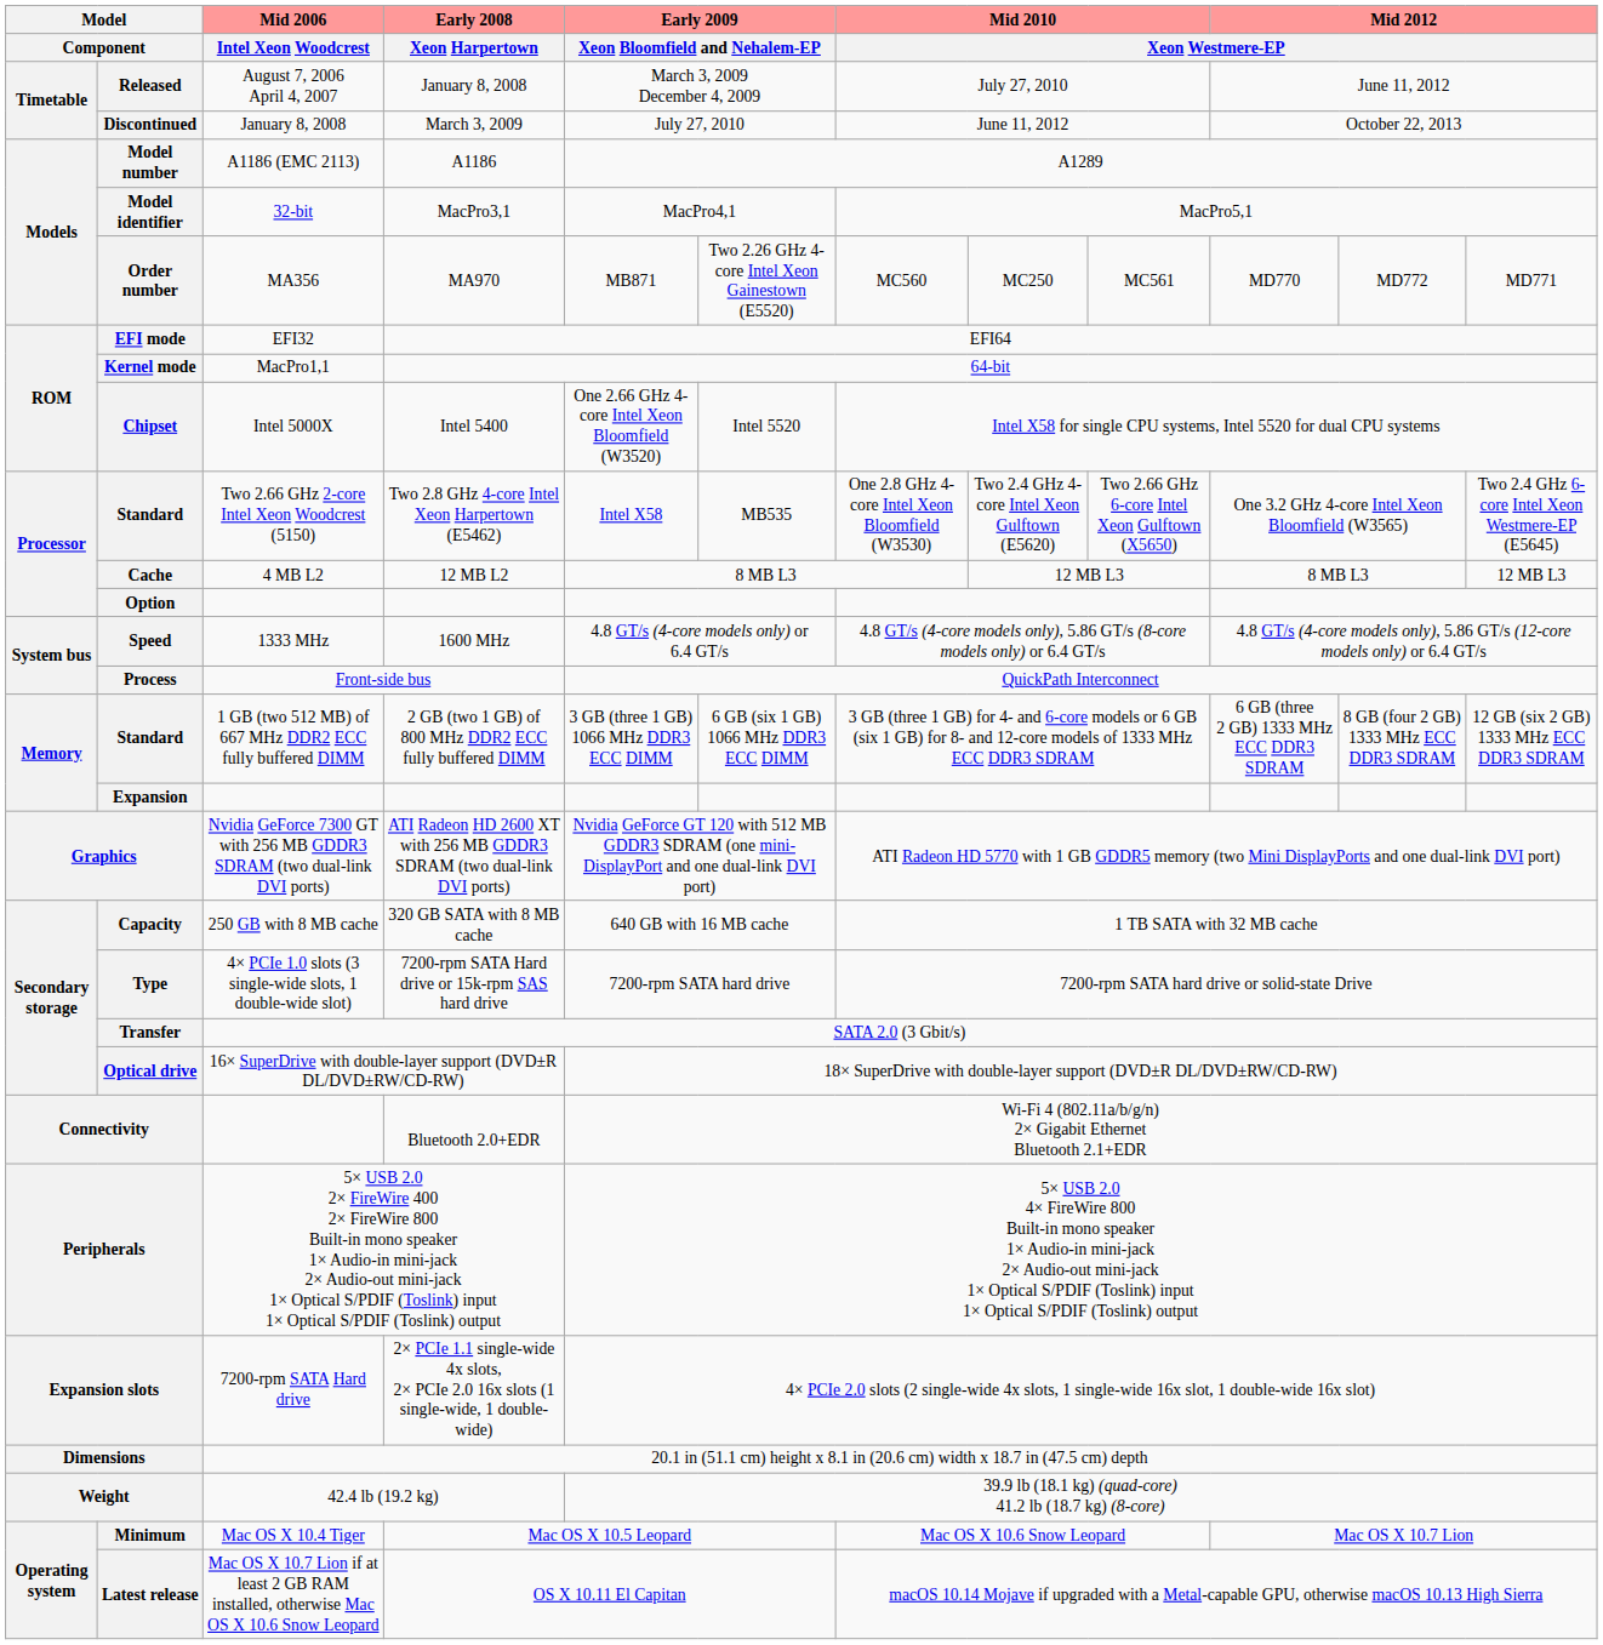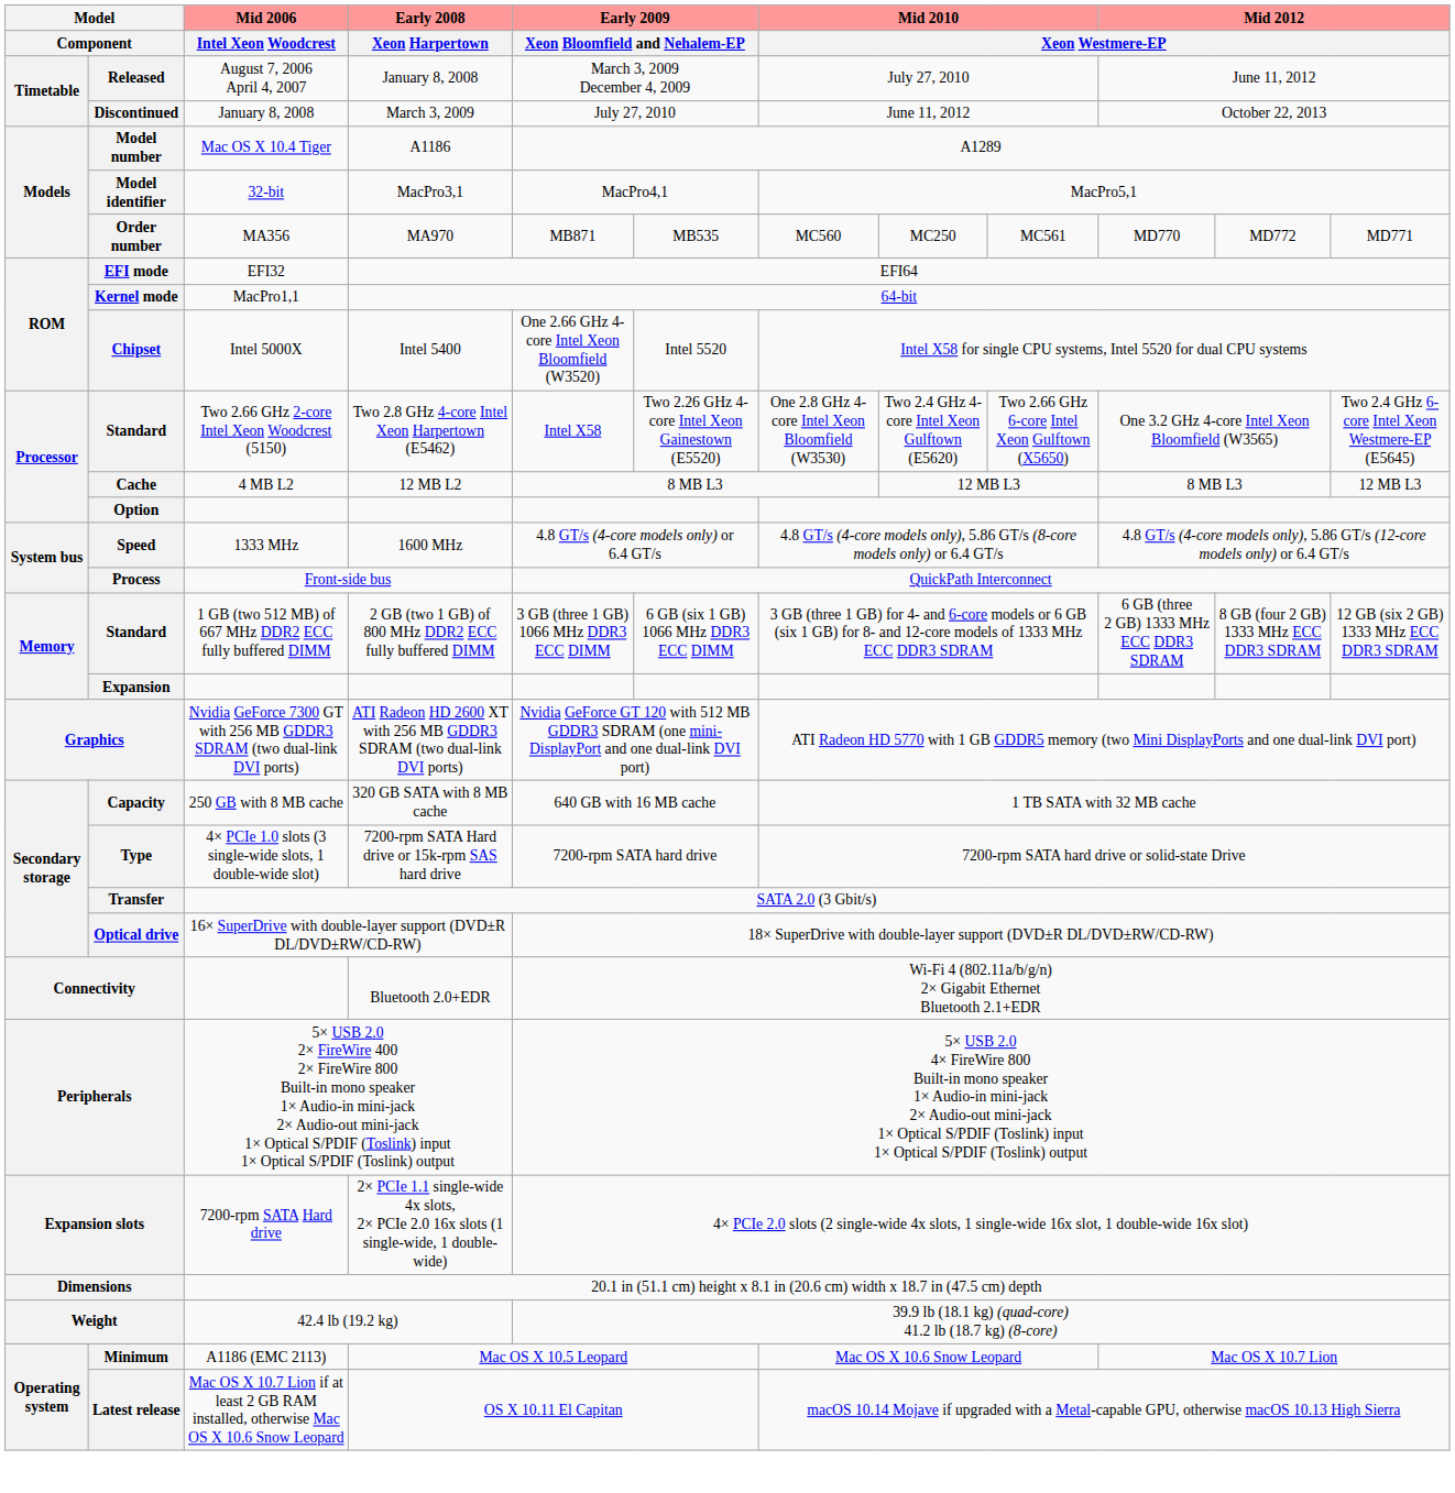Model number | Mid 2006 / Intel Xeon Woodcrest: A1186 (EMC 2113) -> Mac OS X 10.4 Tiger
Order number | column 6: Two 2.26 GHz 4-core Intel Xeon Gainestown (E5520) -> MB535
Standard / Two 2.8 GHz 4-core Intel Xeon Harpertown (E5462) | column 6: MB535 -> Two 2.26 GHz 4-core Intel Xeon Gainestown (E5520)
Minimum | Mid 2006 / Intel Xeon Woodcrest: Mac OS X 10.4 Tiger -> A1186 (EMC 2113)
